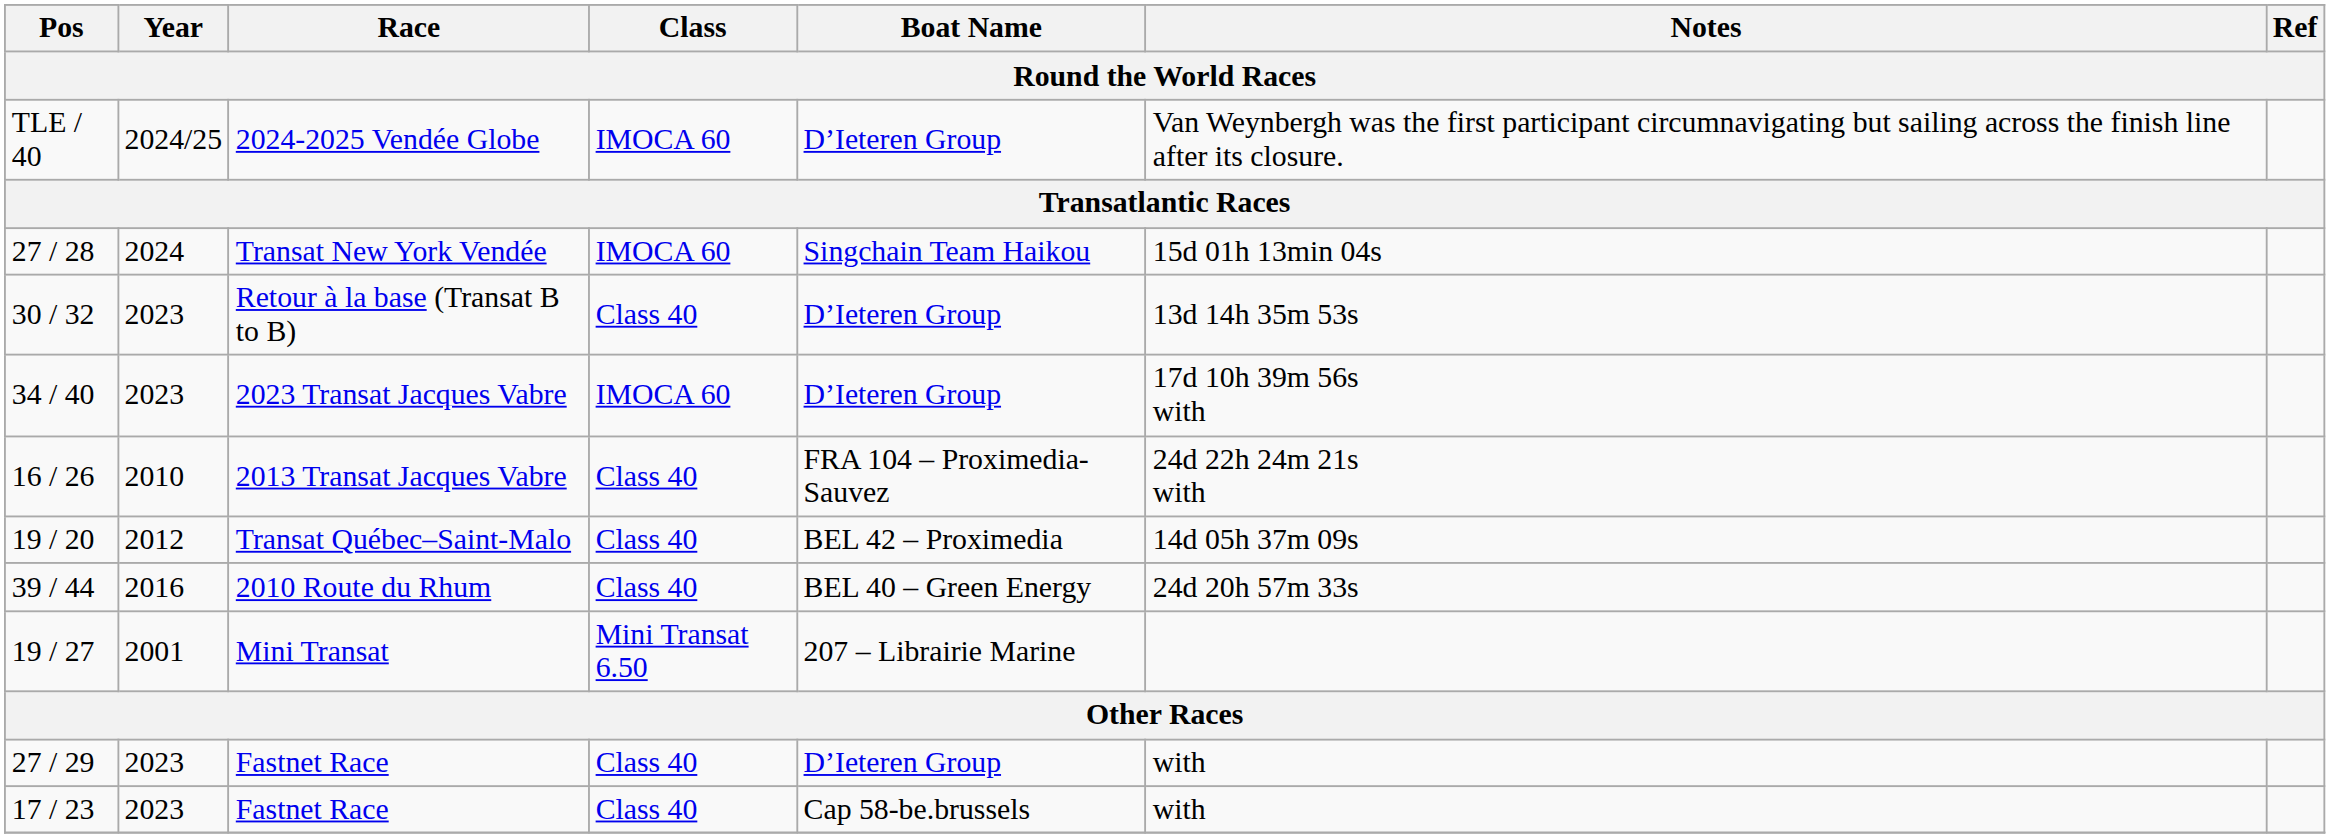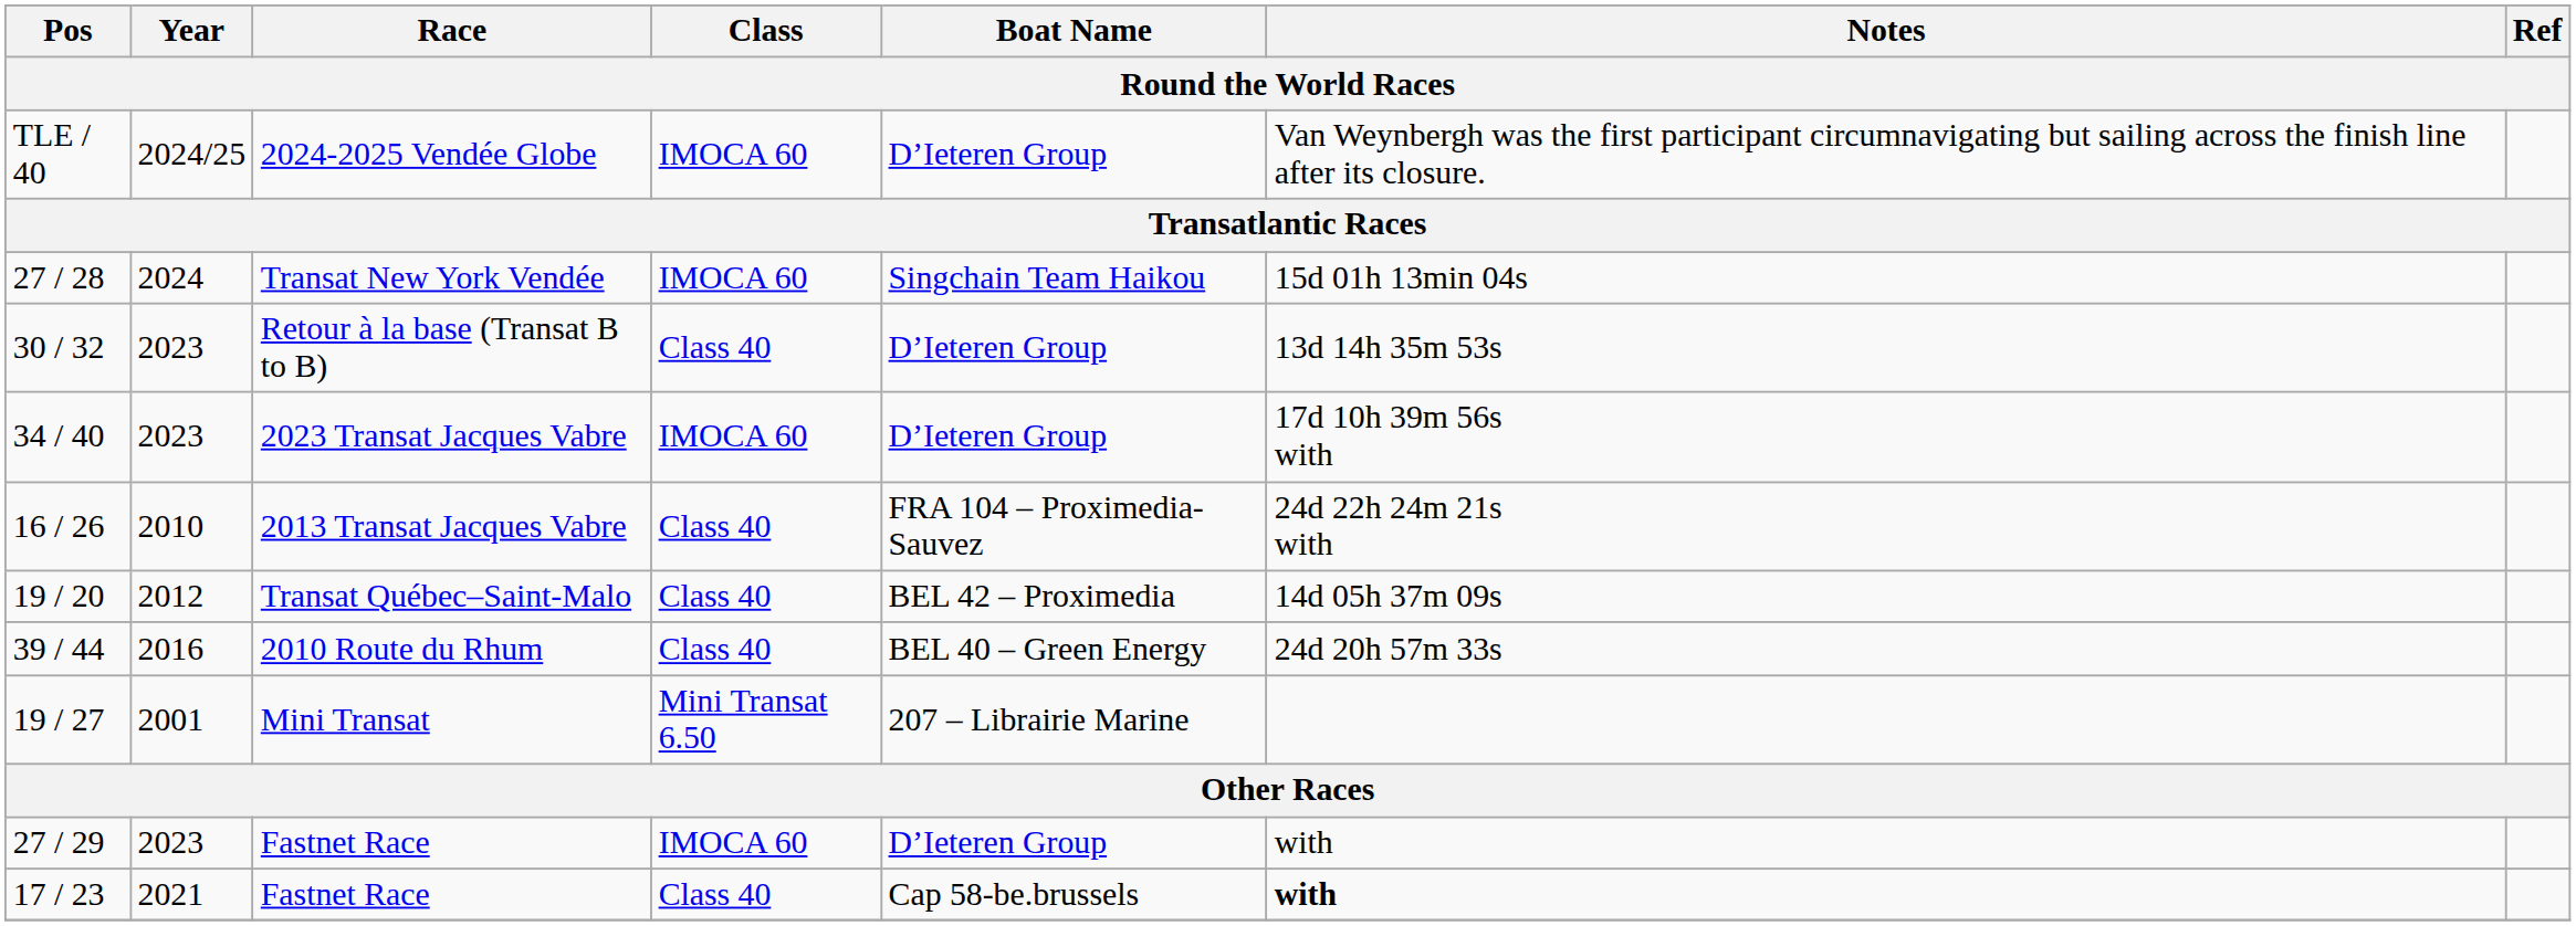27 / 29 / Fastnet Race | Class: Class 40 -> IMOCA 60
17 / 23 / Fastnet Race | Year: 2023 -> 2021
17 / 23 / Fastnet Race | Notes: normal -> bold
